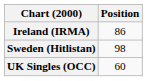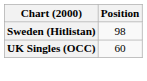- row: Ireland (IRMA) | 86
